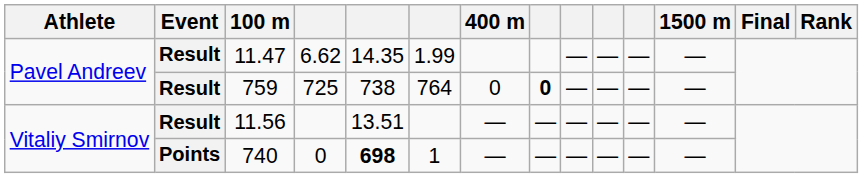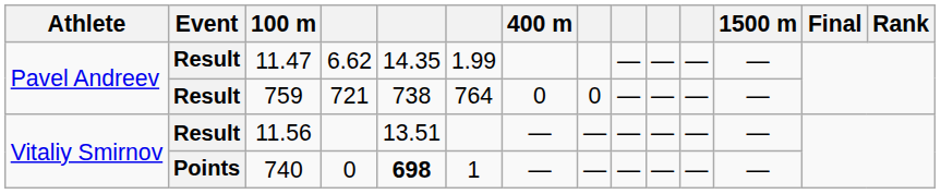759 | column 4: 725 -> 721
759 | column 8: bold -> normal
